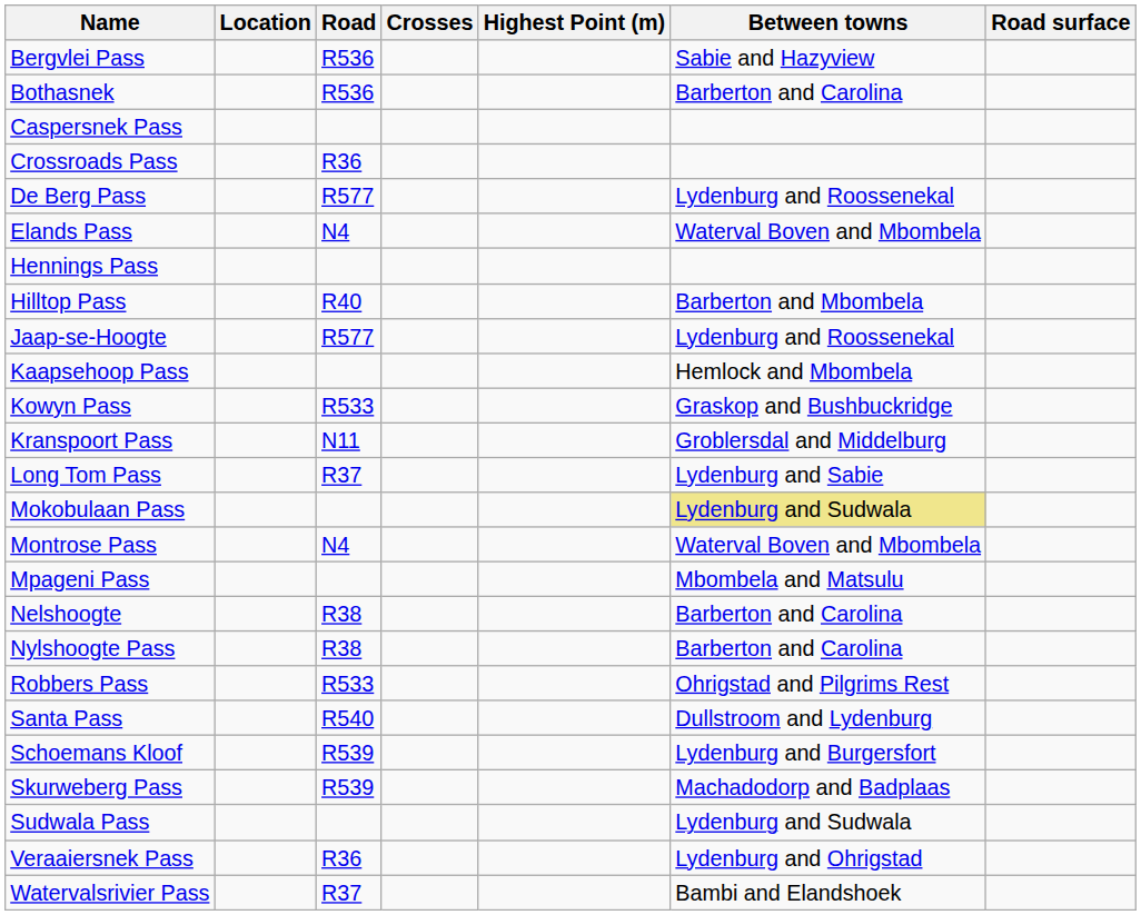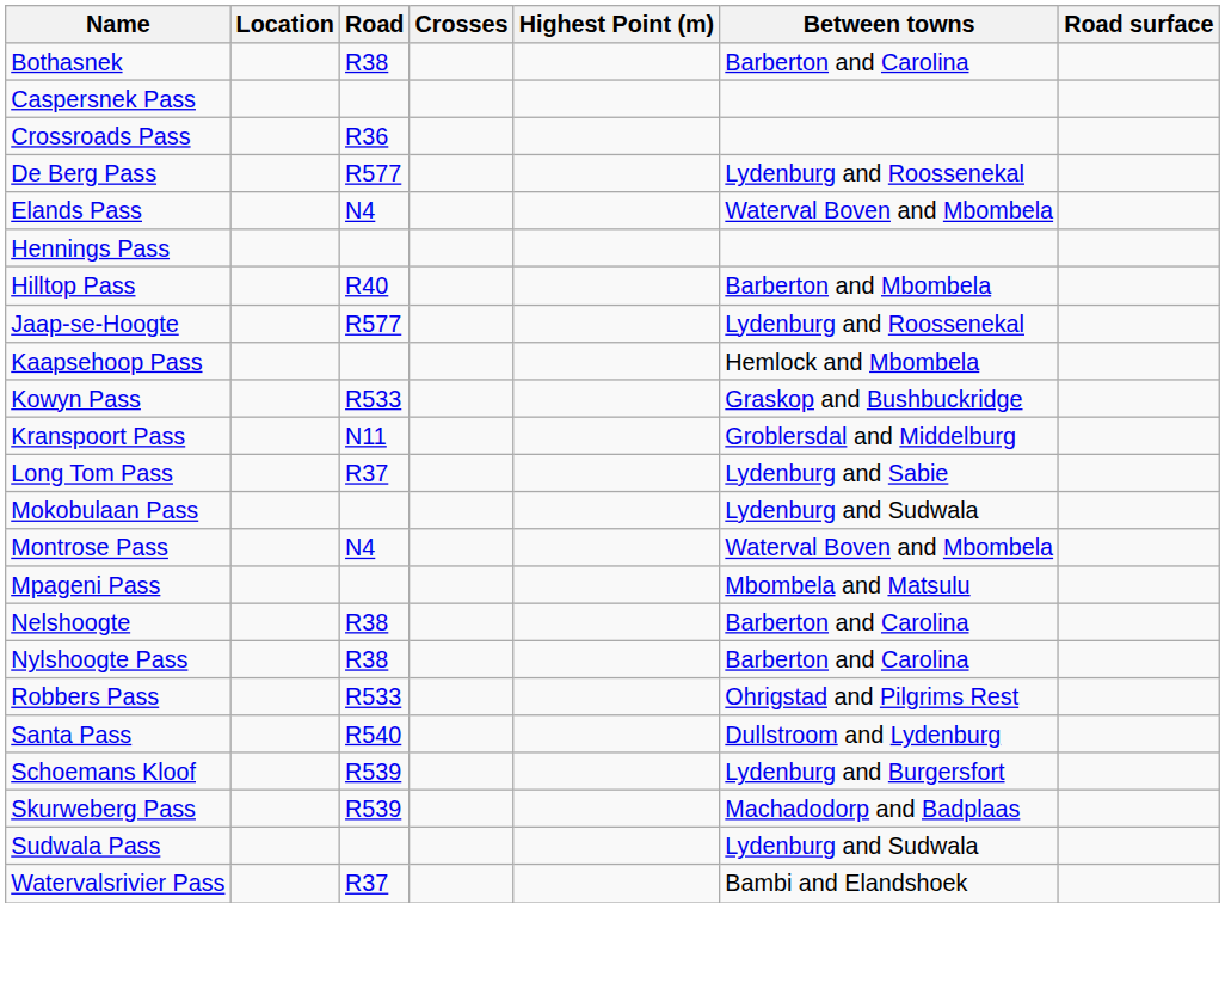- row: Bergvlei Pass | R536 | Sabie and Hazyview
Bothasnek | Road: R536 -> R38
Mokobulaan Pass | Between towns: khaki background -> no background
- row: Veraaiersnek Pass | R36 | Lydenburg and Ohrigstad
